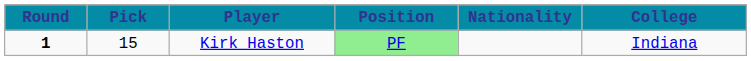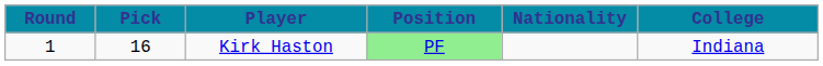Kirk Haston | Round: bold -> normal
Kirk Haston | Pick: 15 -> 16
